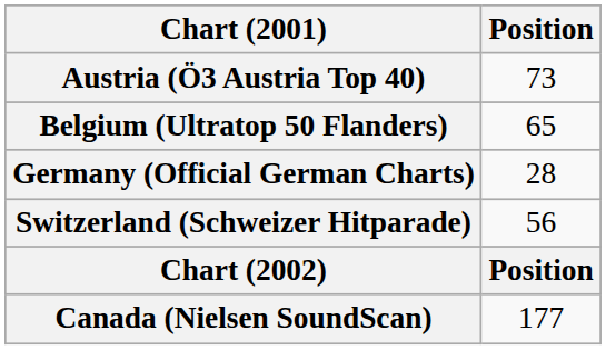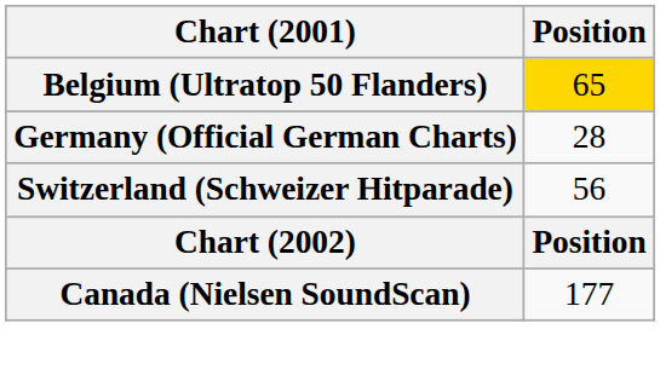- row: Austria (Ö3 Austria Top 40) | 73
Belgium (Ultratop 50 Flanders) | Position: no background -> gold background
